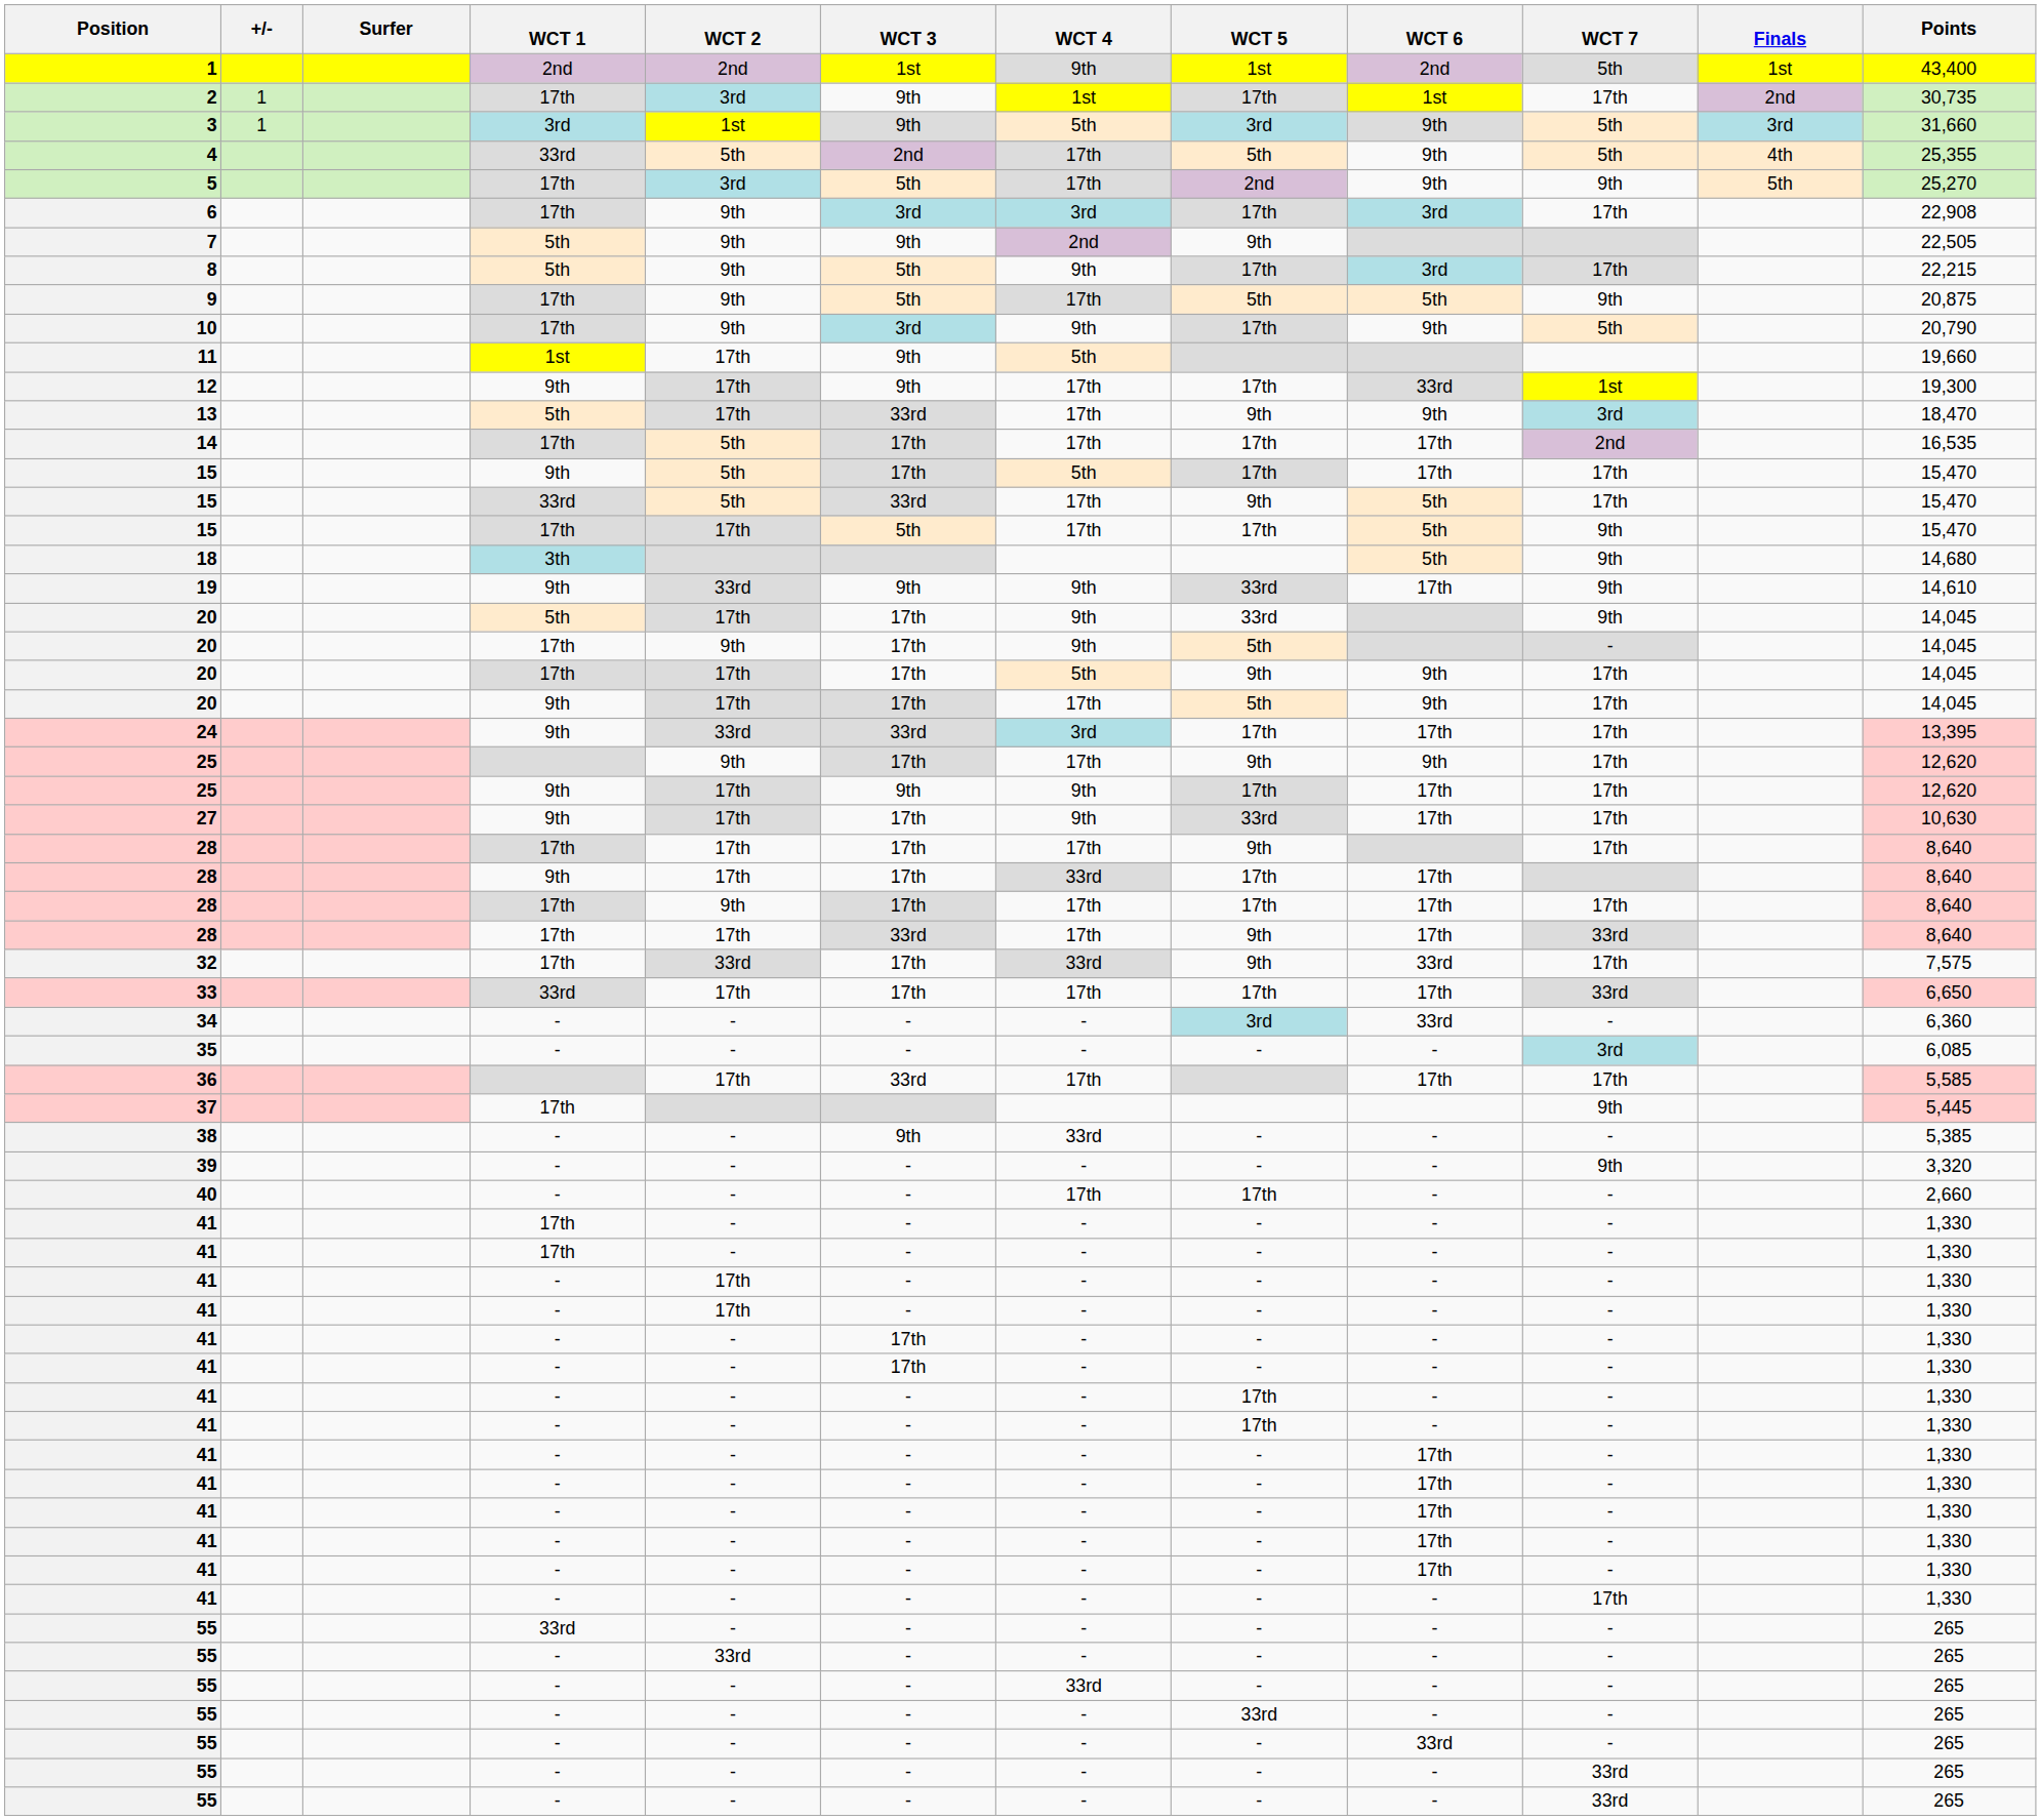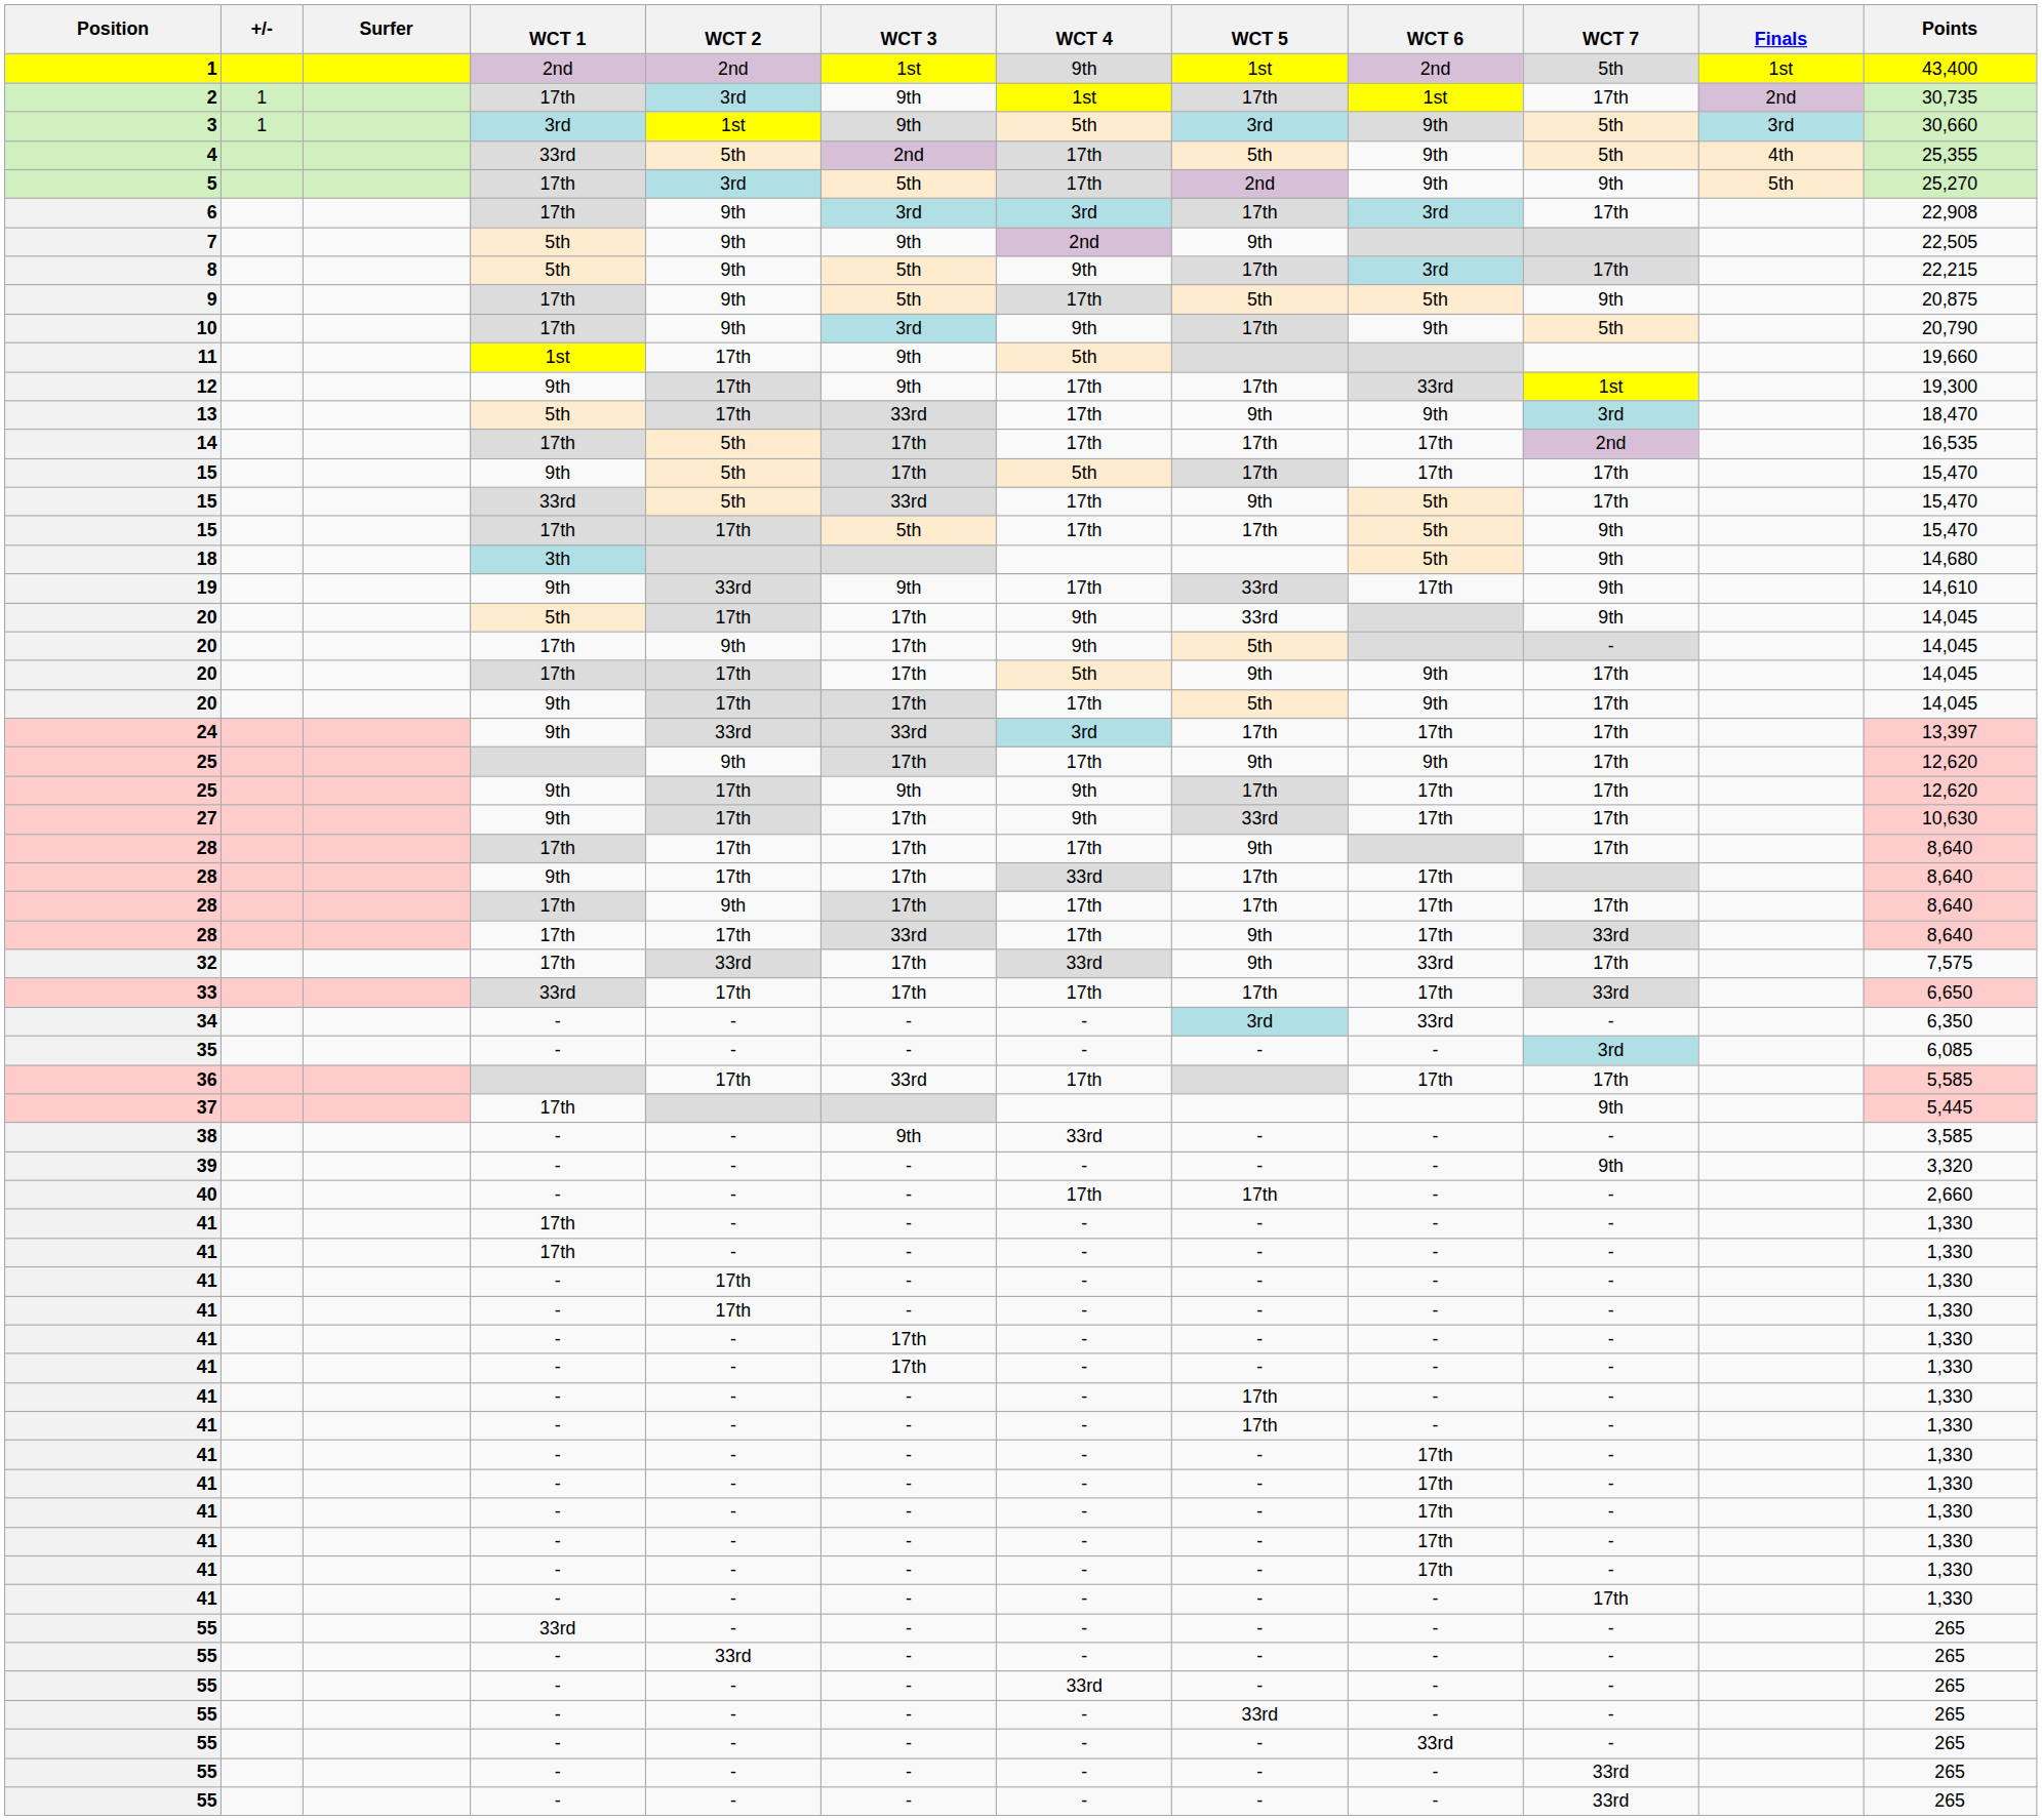3 | Points: 31,660 -> 30,660
19 | WCT 4: 9th -> 17th
24 | Points: 13,395 -> 13,397
34 | Points: 6,360 -> 6,350
38 | Points: 5,385 -> 3,585
